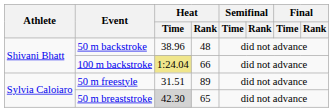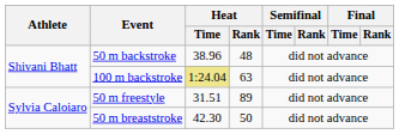100 m backstroke | Heat / Rank: 66 -> 63
50 m breaststroke | Heat / Time: lightgrey background -> no background
50 m breaststroke | Heat / Rank: 65 -> 50
